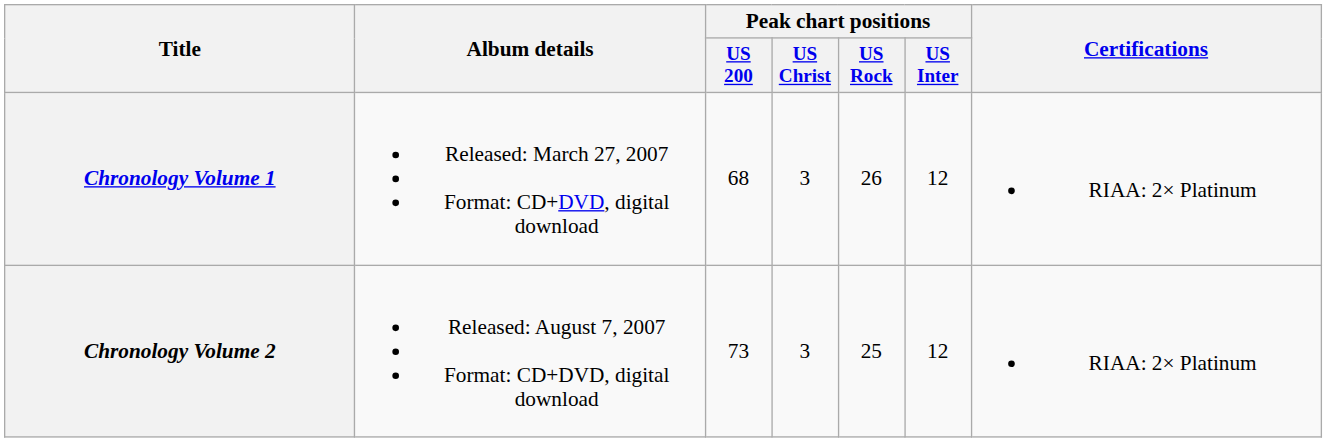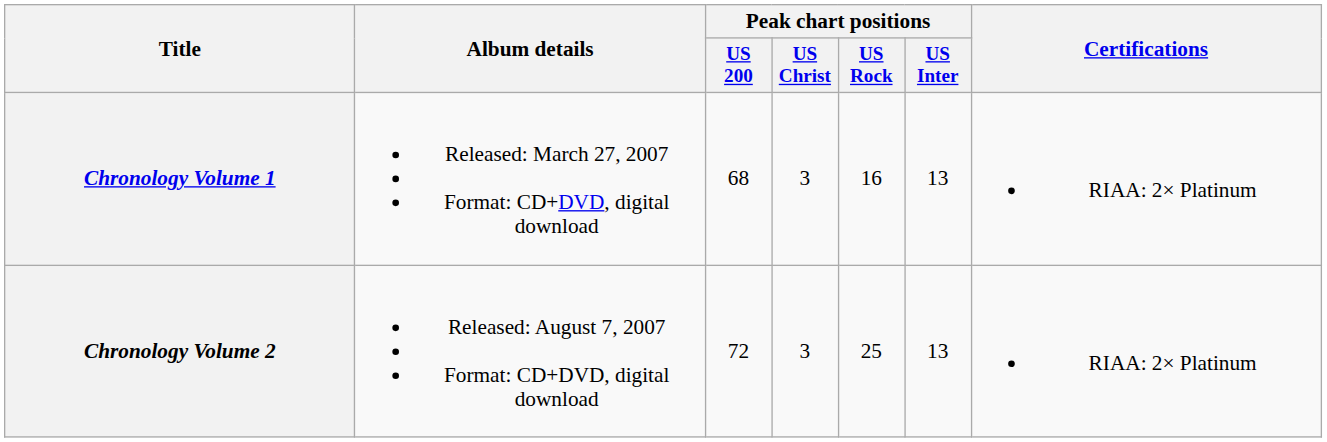Chronology Volume 1 | Peak chart positions / US Rock: 26 -> 16
Chronology Volume 1 | Peak chart positions / US Inter: 12 -> 13
Chronology Volume 2 | Peak chart positions / US 200: 73 -> 72
Chronology Volume 2 | Peak chart positions / US Inter: 12 -> 13
